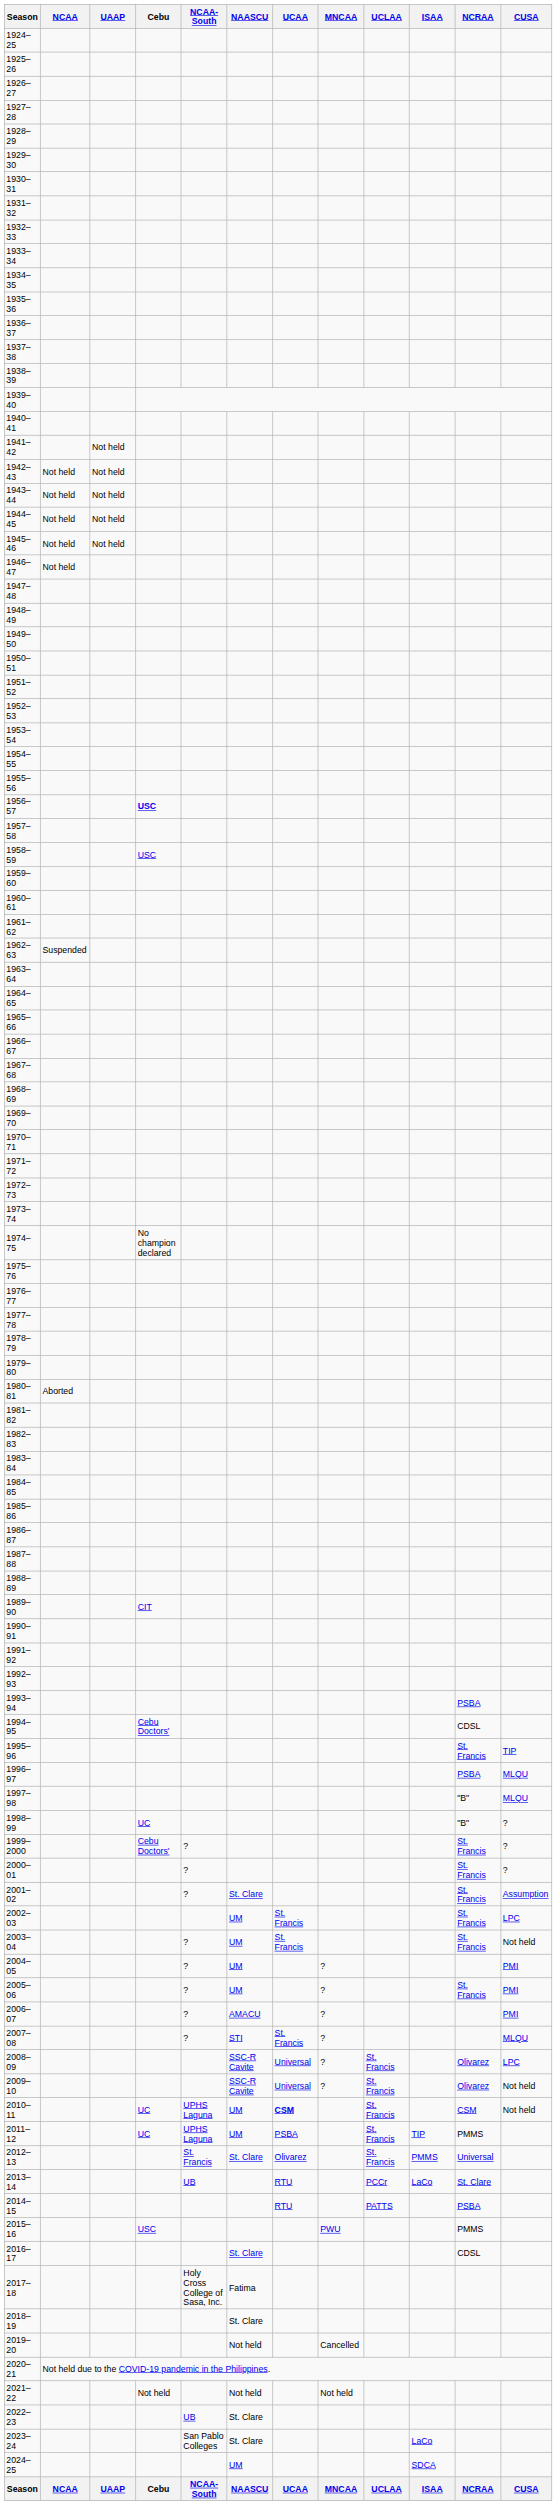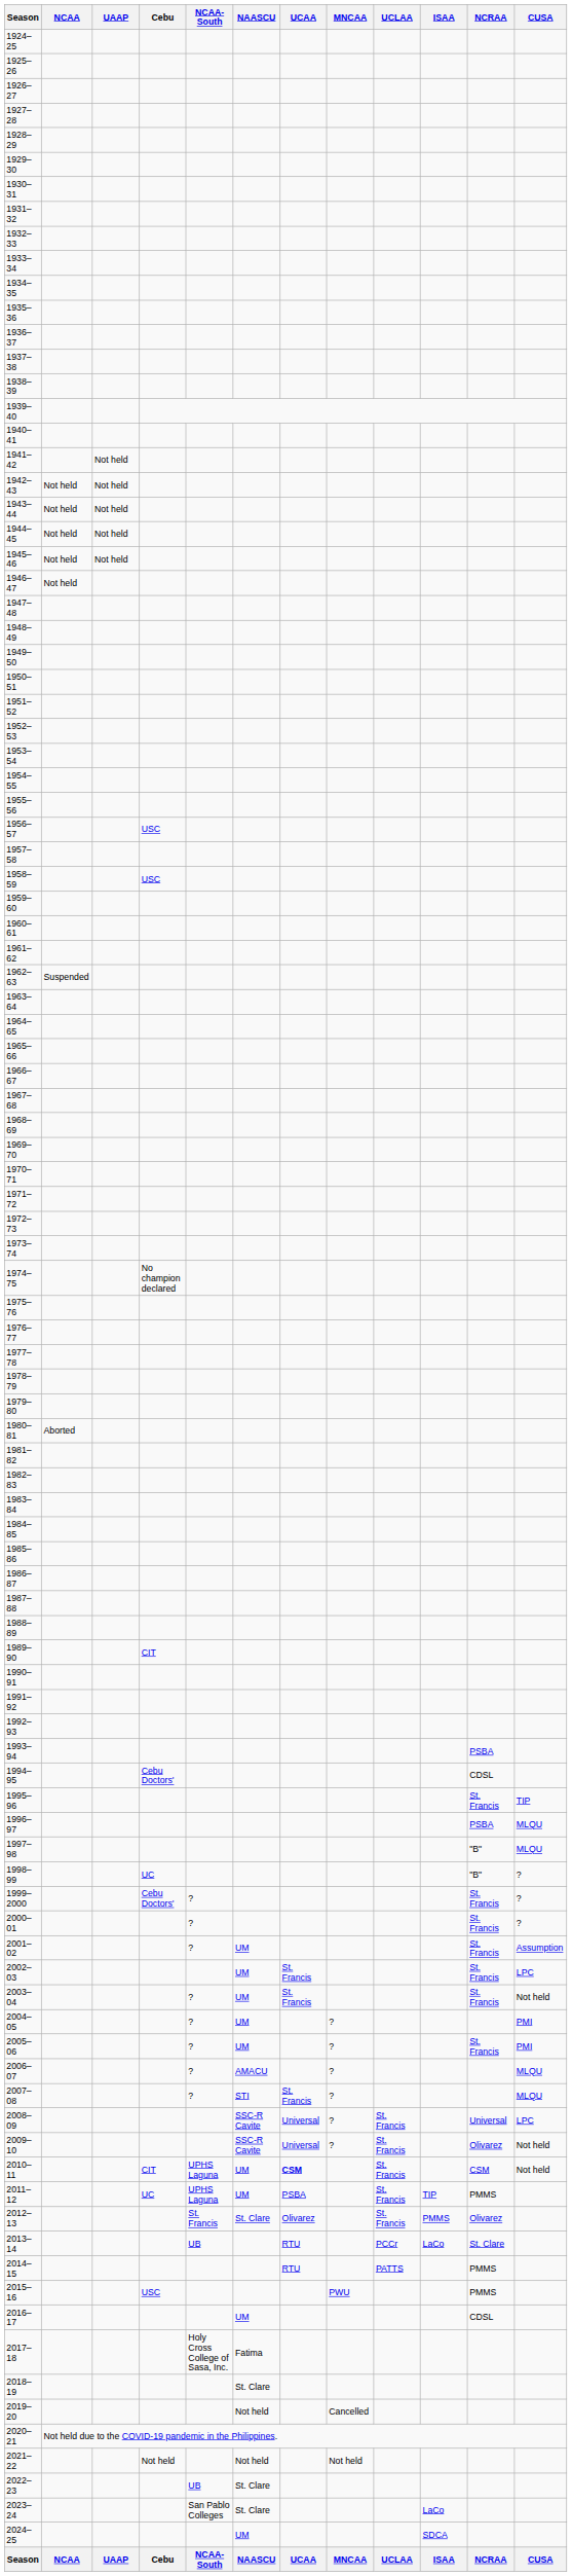1956–57 | Cebu: bold -> normal
2001–02 | NAASCU: St. Clare -> UM
2006–07 | CUSA: PMI -> MLQU
2008–09 | NCRAA: Olivarez -> Universal
2010–11 | Cebu: UC -> CIT
2012–13 | NCRAA: Universal -> Olivarez
2014–15 | NCRAA: PSBA -> PMMS
2016–17 | NAASCU: St. Clare -> UM
